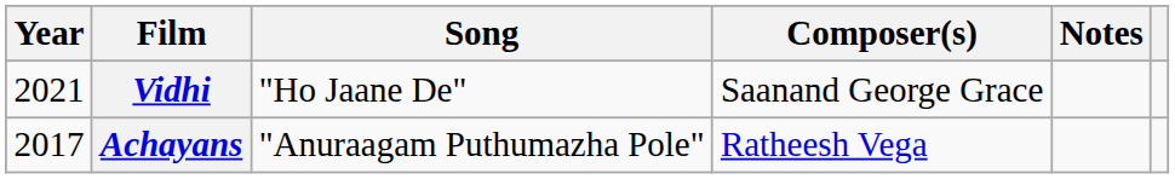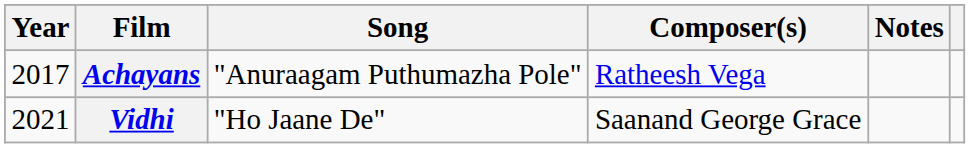rows swapped: Achayans <-> Vidhi
